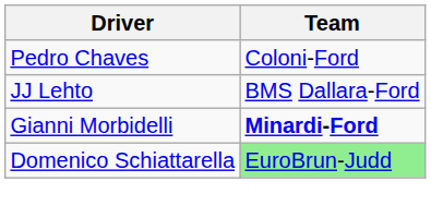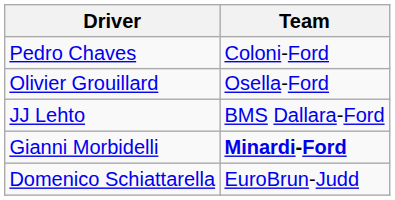+ row: Olivier Grouillard | Osella-Ford
Domenico Schiattarella | Team: lightgreen background -> no background
